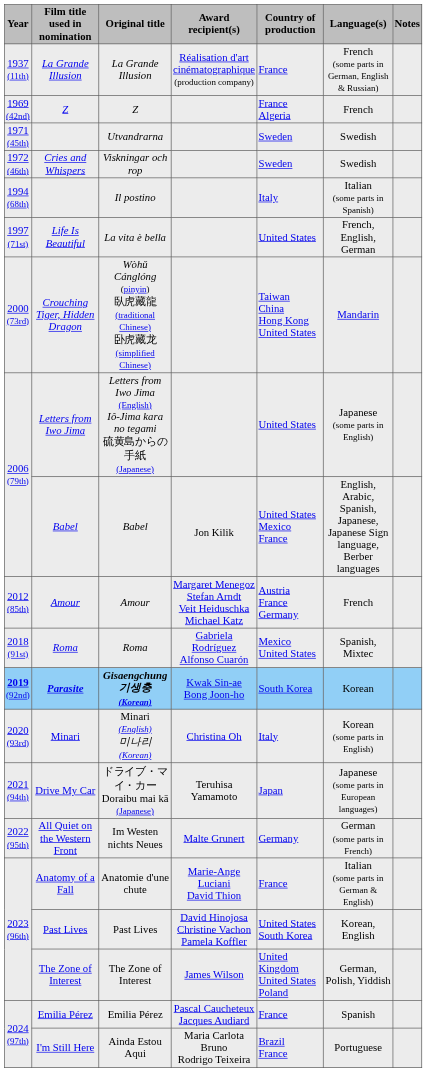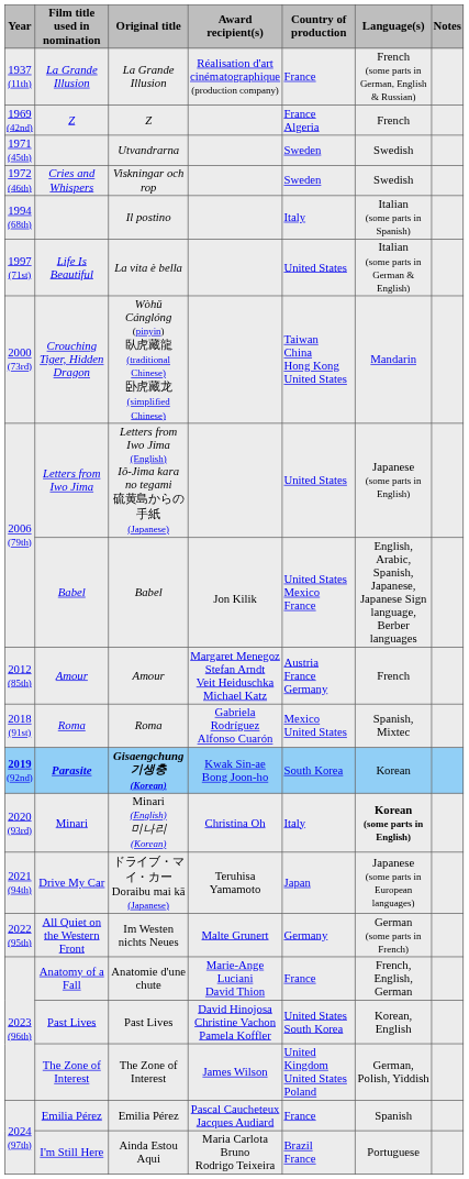La vita è bella | Language(s): French, English, German -> Italian (some parts in German & English)
Minari (English) 미나리 (Korean) | Language(s): normal -> bold
Anatomie d'une chute | Language(s): Italian (some parts in German & English) -> French, English, German
